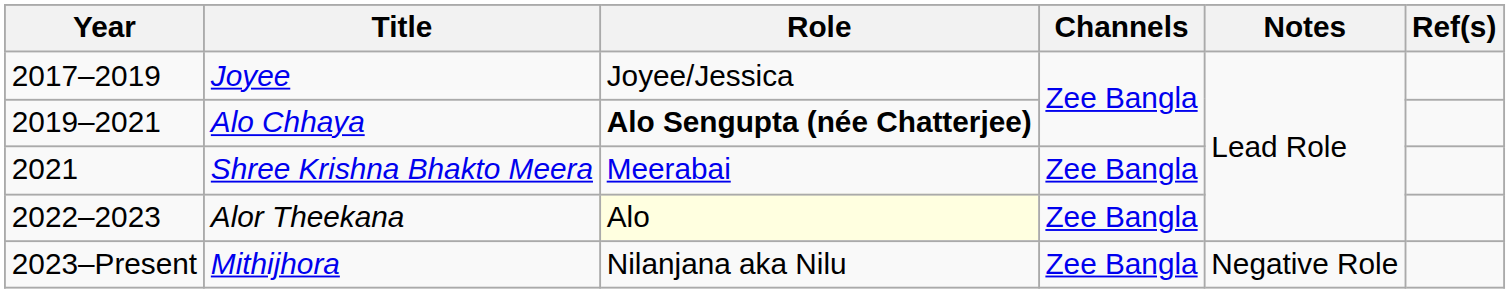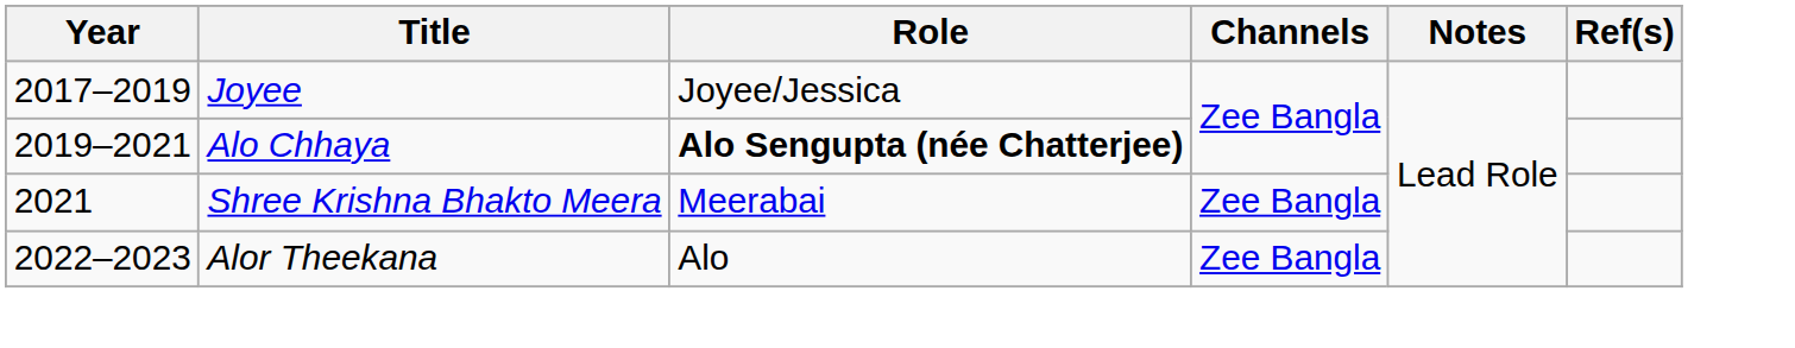Alor Theekana | Role: lightyellow background -> no background
- row: 2023–Present | Mithijhora | Nilanjana aka Nilu | Zee Bangla | Negative Role
